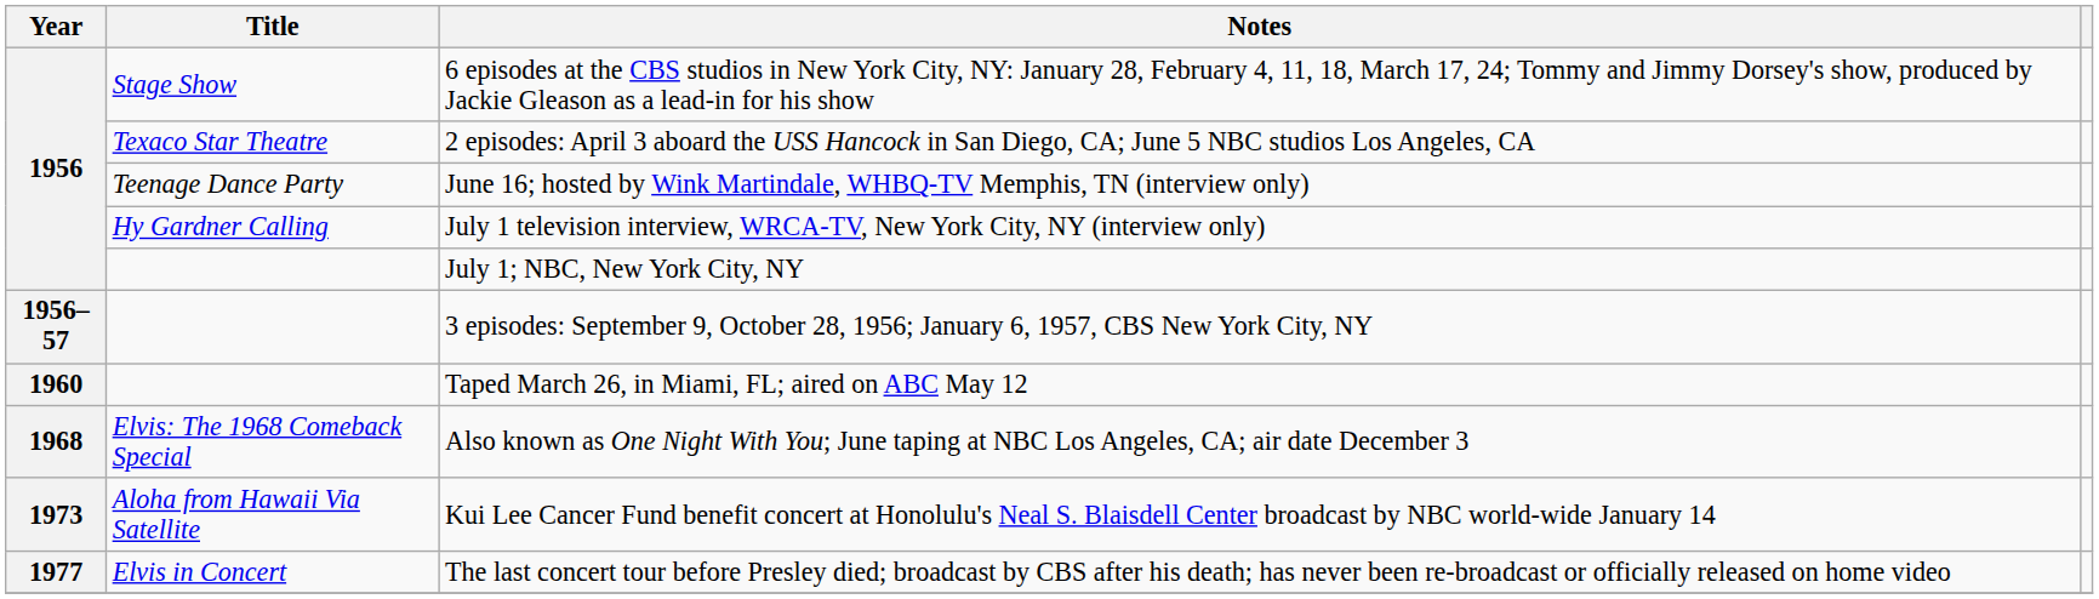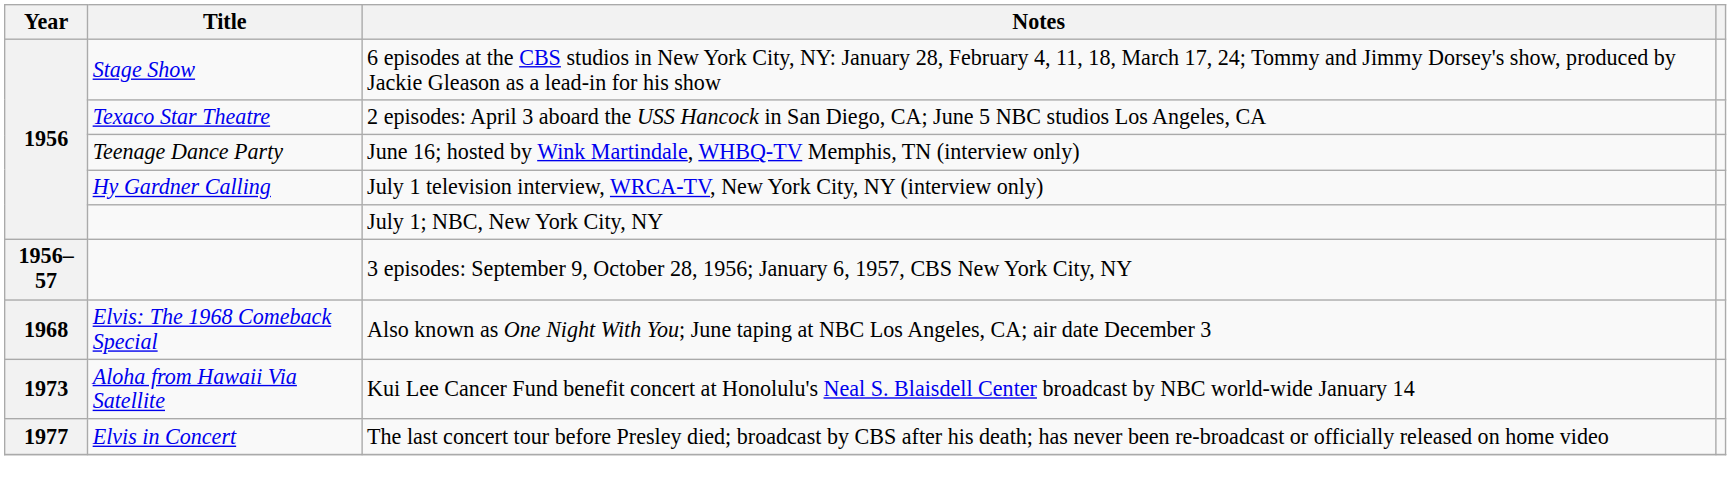- row: 1960 | Taped March 26, in Miami, FL; aired on ABC May 12
